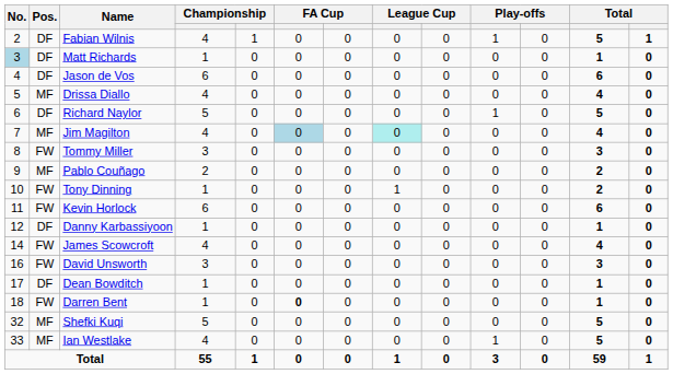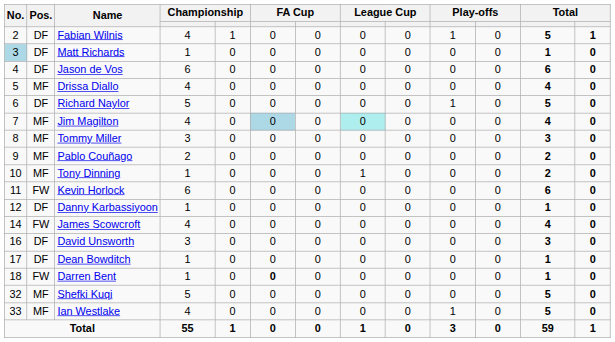Tommy Miller | Pos.: FW -> MF
Tony Dinning | Pos.: FW -> MF
David Unsworth | Pos.: FW -> DF
